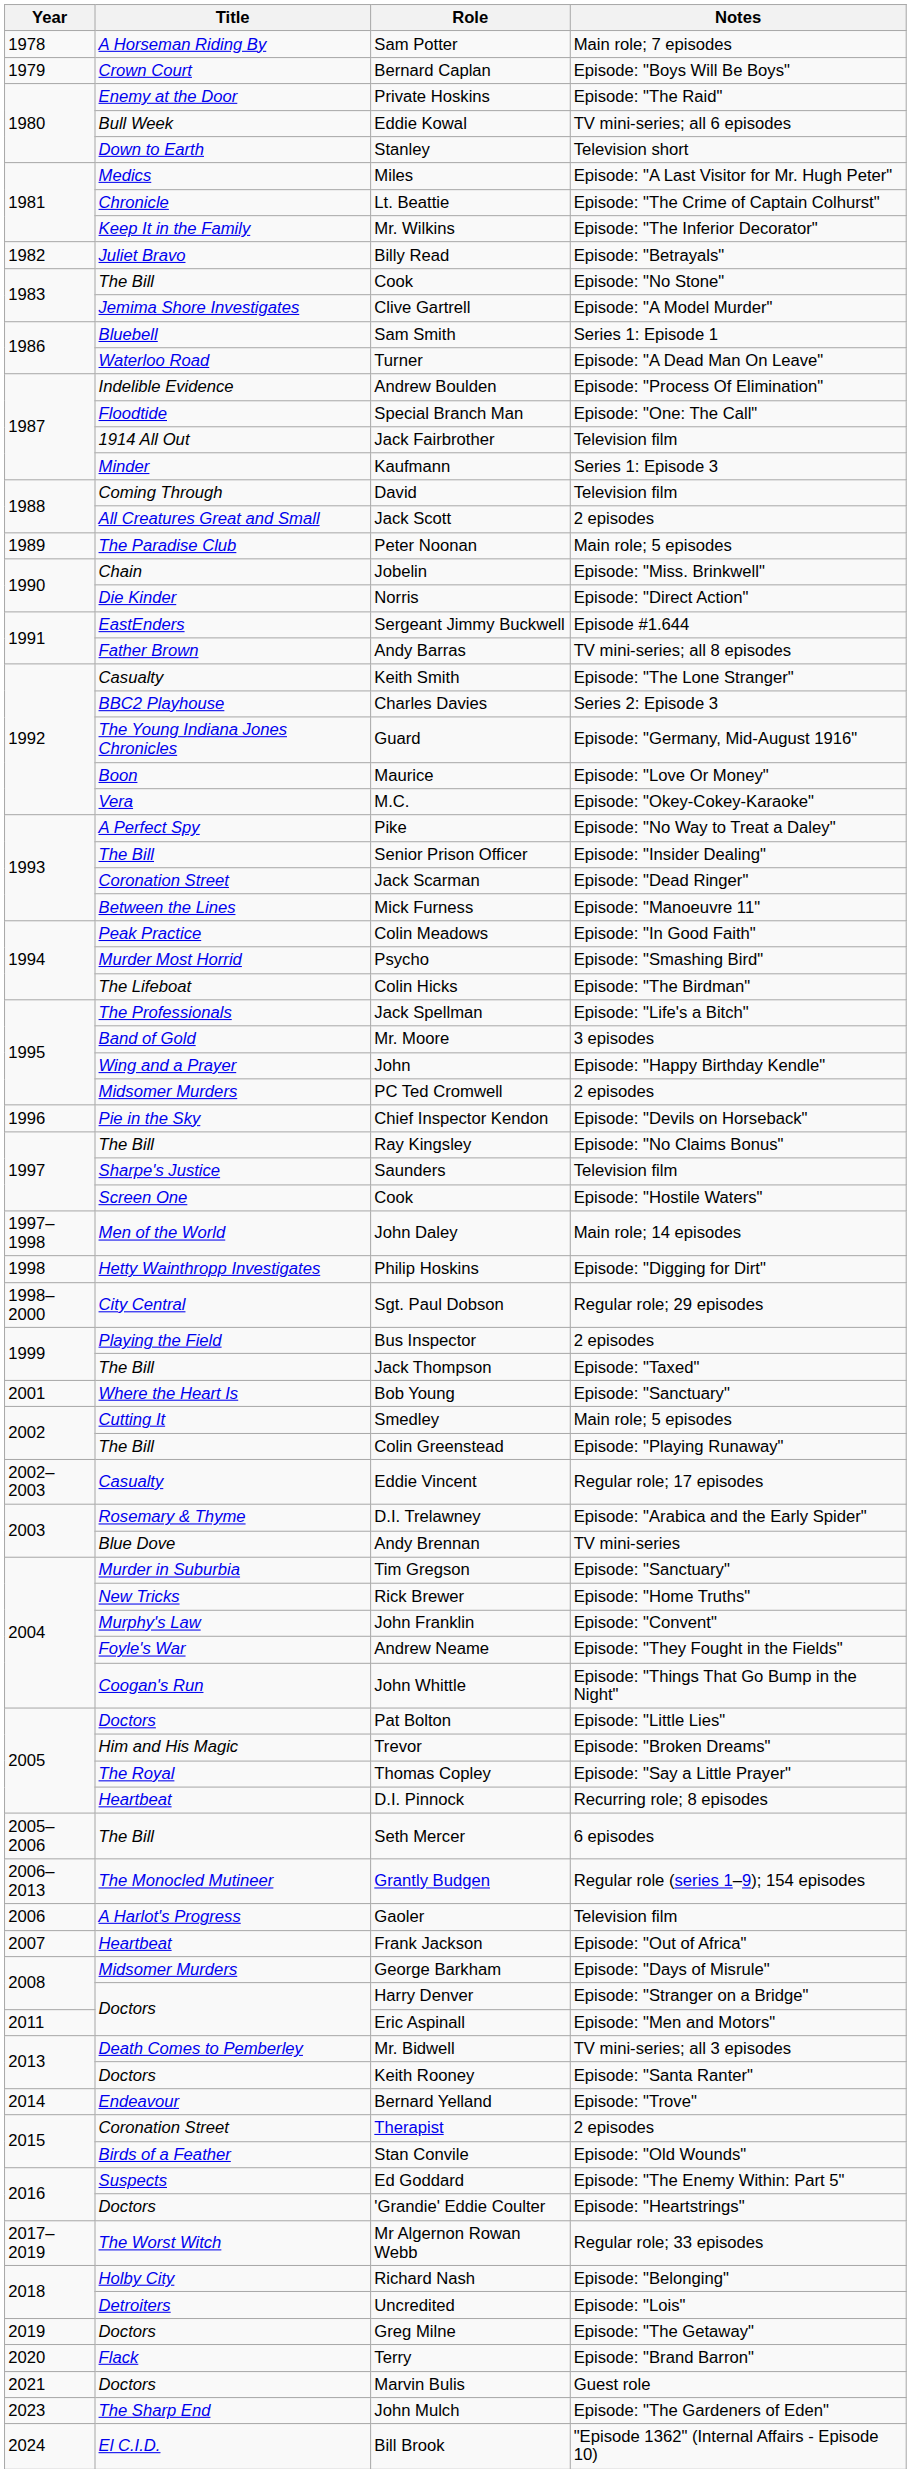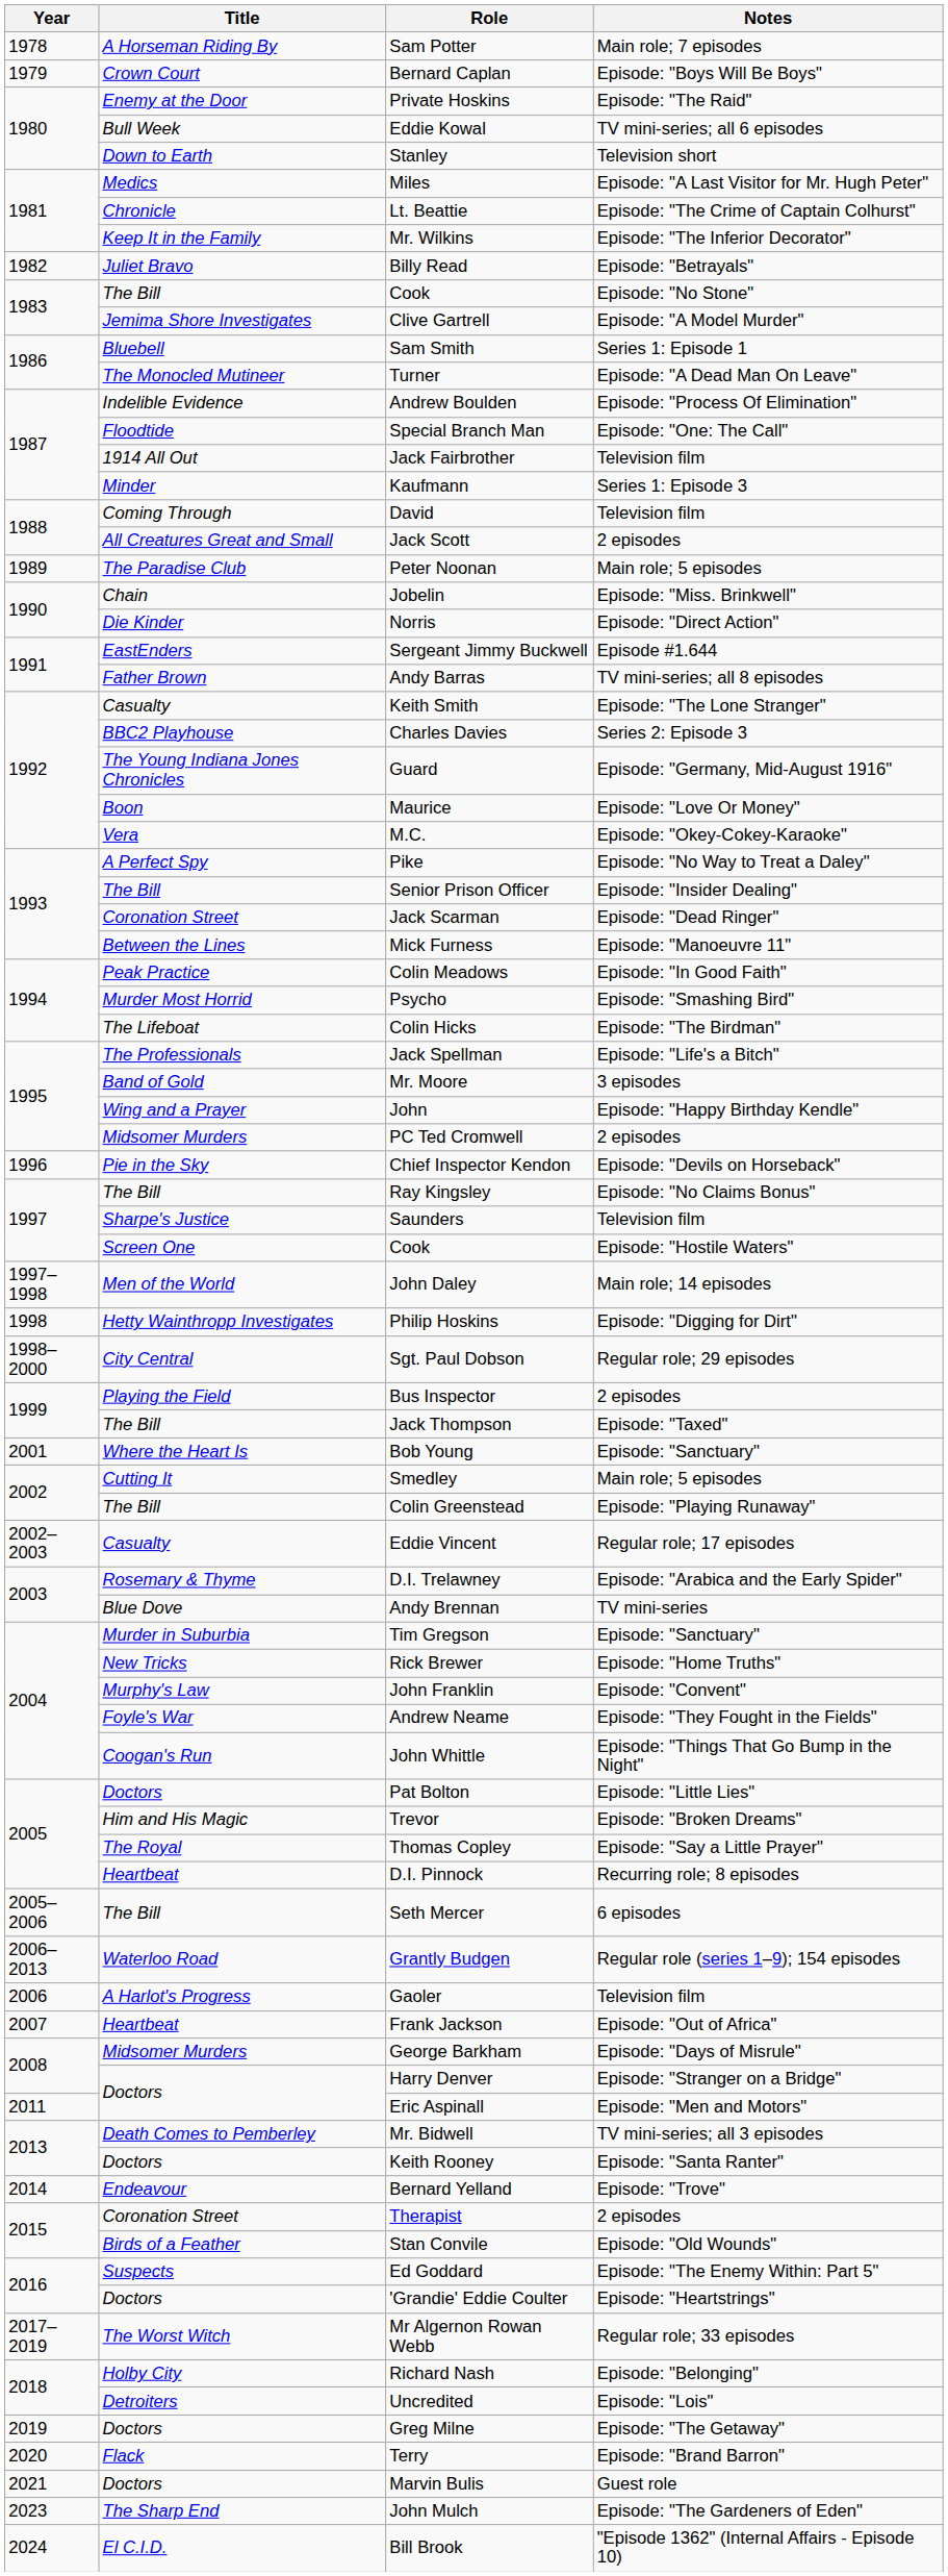Turner | Title: Waterloo Road -> The Monocled Mutineer
Grantly Budgen | Title: The Monocled Mutineer -> Waterloo Road
